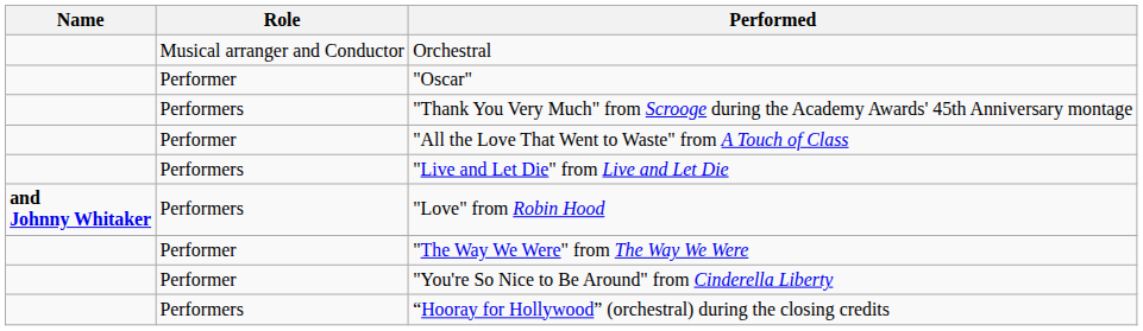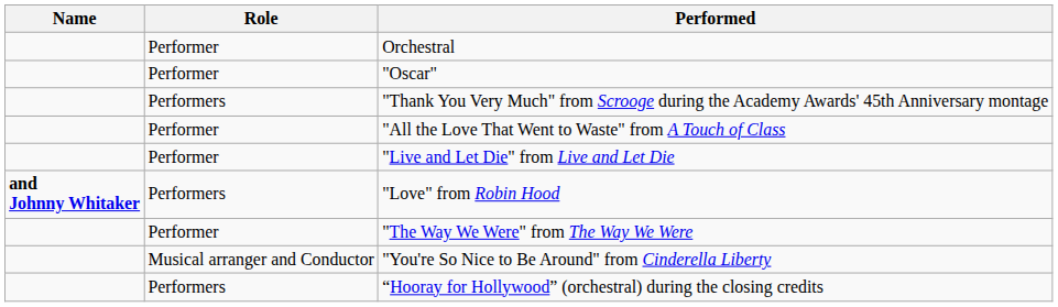Orchestral | Role: Musical arranger and Conductor -> Performer
"Live and Let Die" from Live and Let Die | Role: Performers -> Performer
"You're So Nice to Be Around" from Cinderella Liberty | Role: Performer -> Musical arranger and Conductor
